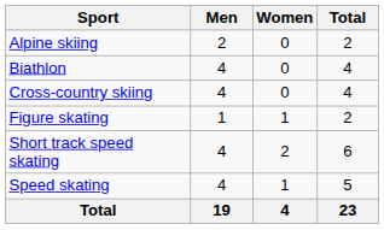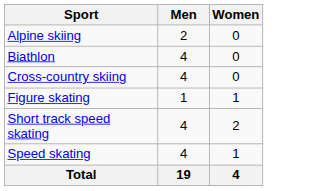- column: Total | 2 | 4 | 4 | 2 | 6 | 5 | 23
